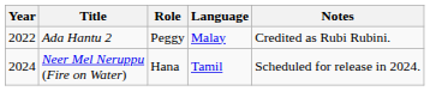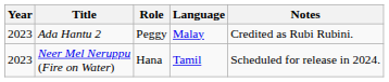Ada Hantu 2 | Year: 2022 -> 2023
Neer Mel Neruppu (Fire on Water) | Year: 2024 -> 2023
